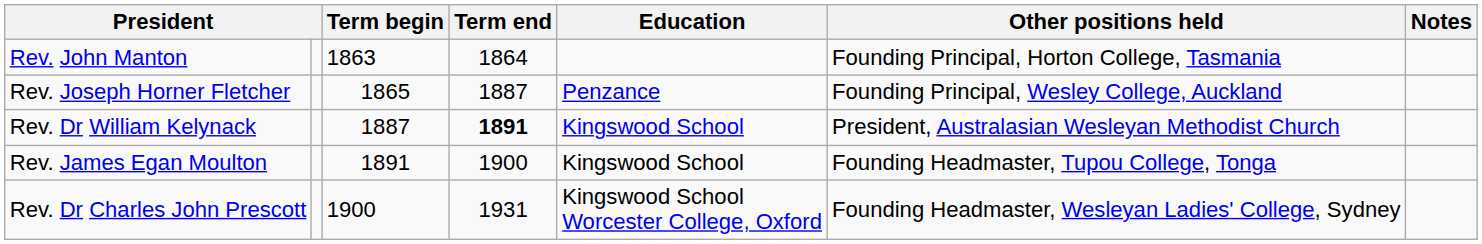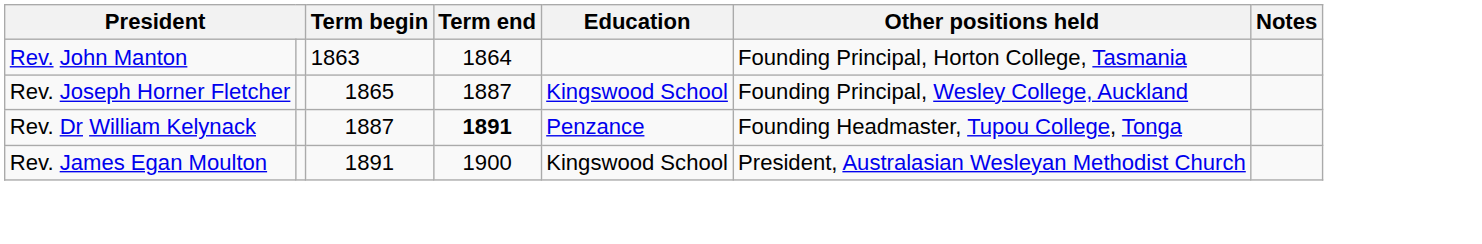Rev. Joseph Horner Fletcher | Education: Penzance -> Kingswood School
Rev. Dr William Kelynack | Education: Kingswood School -> Penzance
Rev. Dr William Kelynack | Other positions held: President, Australasian Wesleyan Methodist Church -> Founding Headmaster, Tupou College, Tonga
Rev. James Egan Moulton | Other positions held: Founding Headmaster, Tupou College, Tonga -> President, Australasian Wesleyan Methodist Church
- row: Rev. Dr Charles John Prescott | 1900 | 1931 | Kingswood School Worcester College, Oxford | Founding Headmaster, Wesleyan Ladies' College, Sydney
